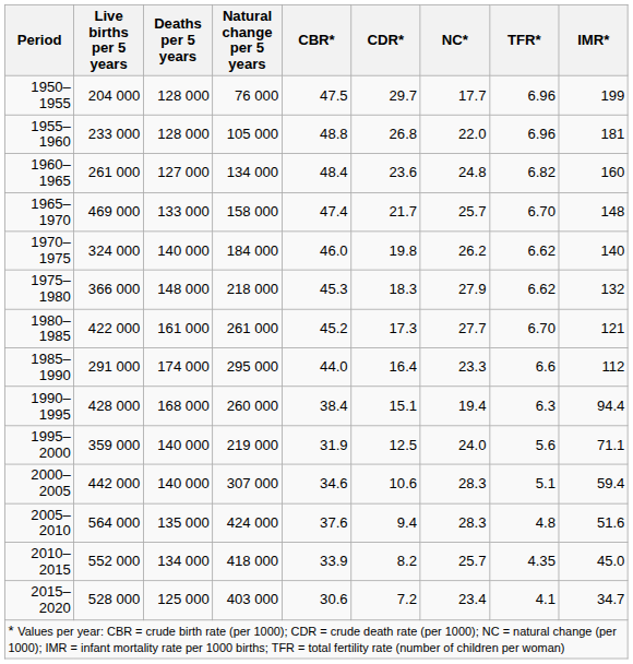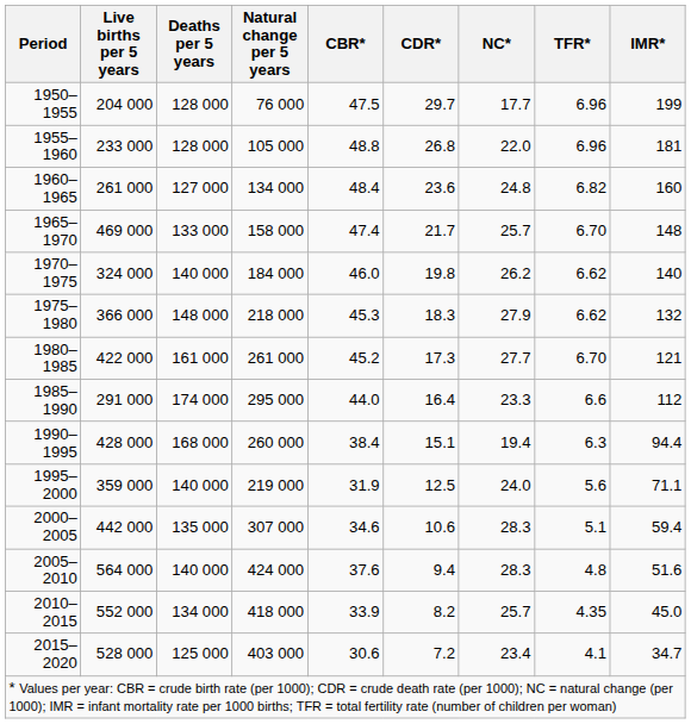2000–2005 | Deaths per 5 years: 140 000 -> 135 000
2005–2010 | Deaths per 5 years: 135 000 -> 140 000
